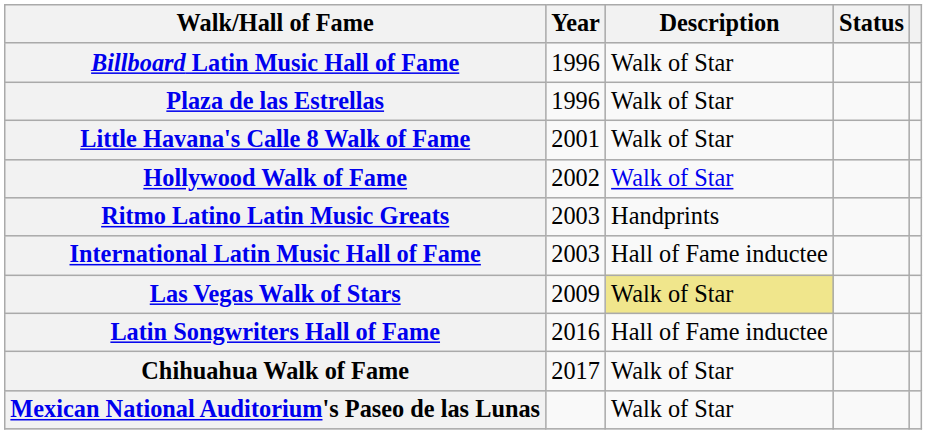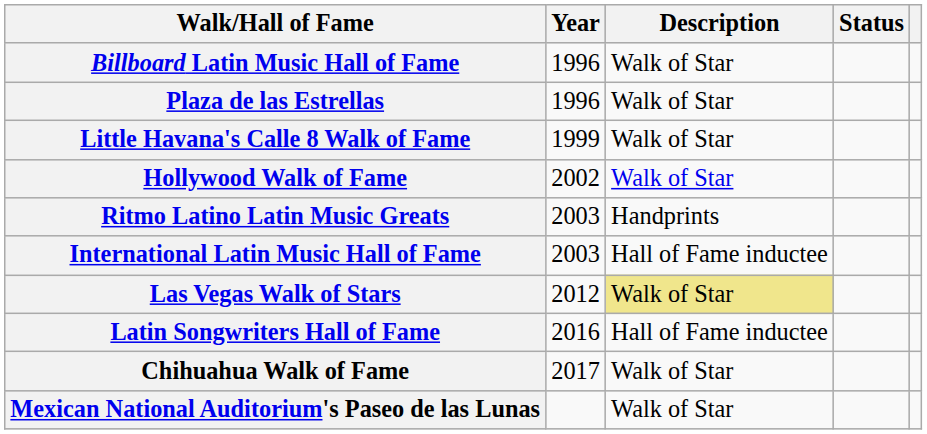Little Havana's Calle 8 Walk of Fame | Year: 2001 -> 1999
Las Vegas Walk of Stars | Year: 2009 -> 2012
